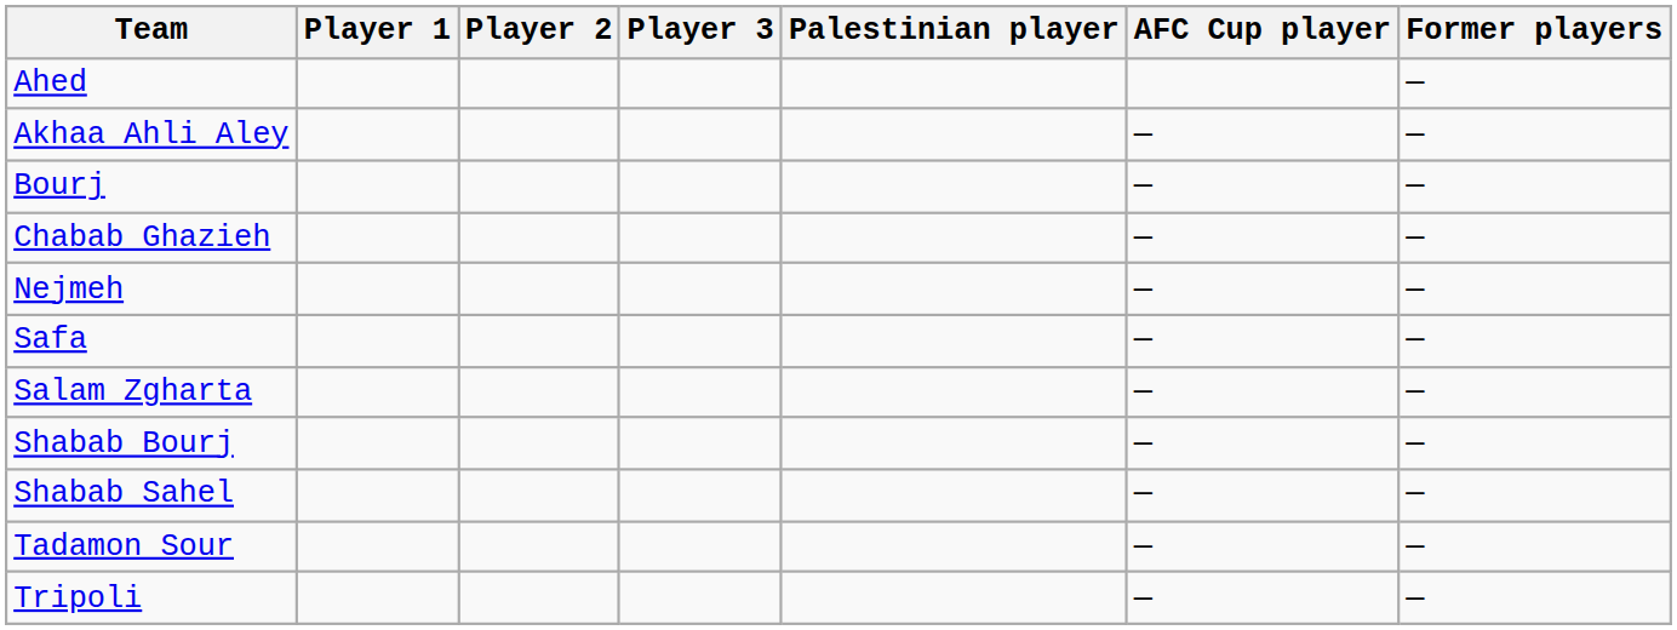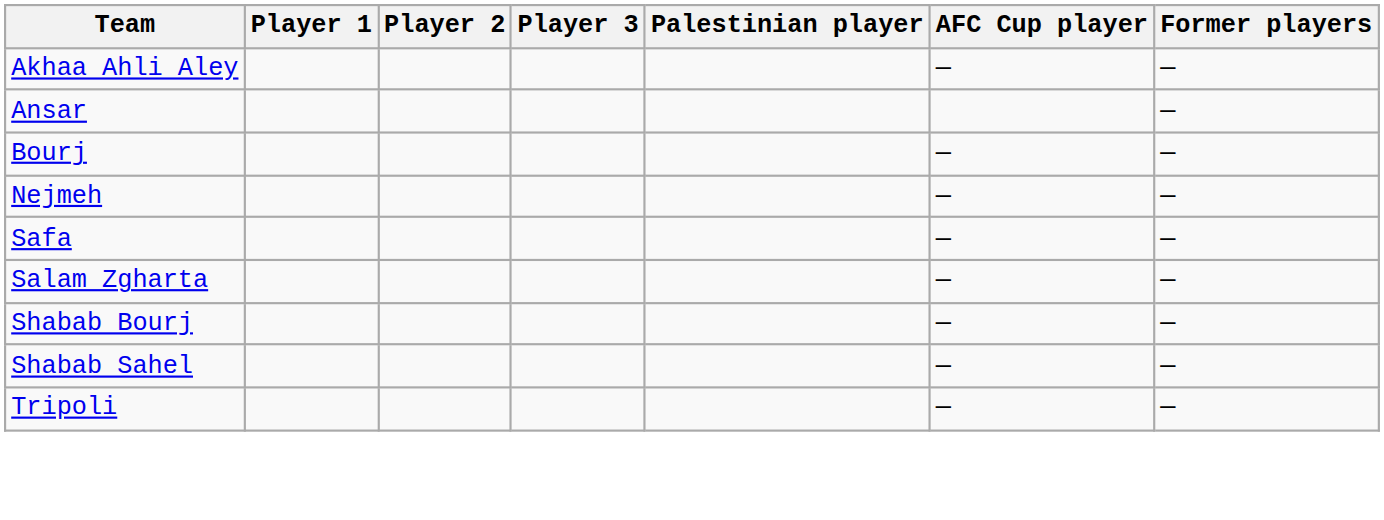- row: Ahed | —
+ row: Ansar | —
- row: Chabab Ghazieh | — | —
- row: Tadamon Sour | — | —
